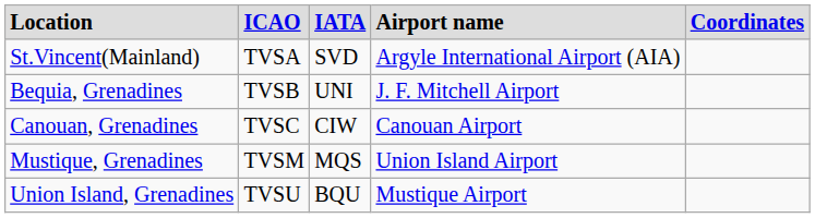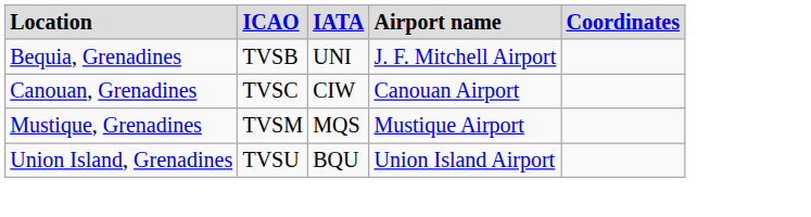- row: St.Vincent(Mainland) | TVSA | SVD | Argyle International Airport (AIA)
Mustique, Grenadines | column 4: Union Island Airport -> Mustique Airport
Union Island, Grenadines | column 4: Mustique Airport -> Union Island Airport
